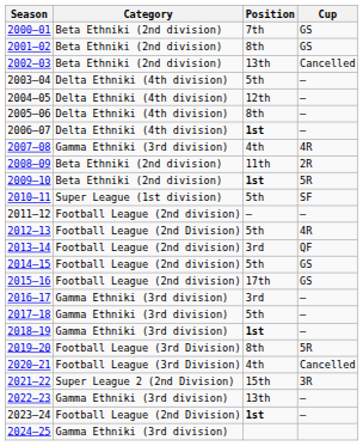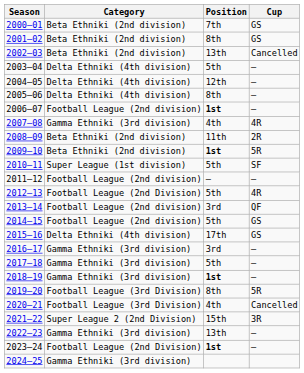2006–07 | Category: Delta Ethniki (4th division) -> Football League (2nd division)
2015–16 | Category: Football League (2nd division) -> Delta Ethniki (4th division)
